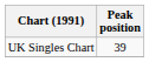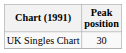UK Singles Chart | Peak position: 39 -> 30
